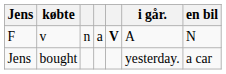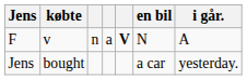columns swapped: en bil <-> i går.
